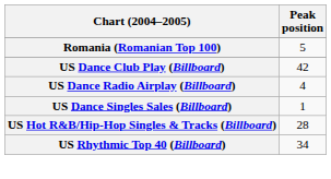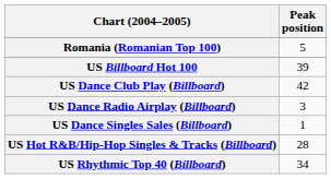+ row: US Billboard Hot 100 | 39
US Dance Radio Airplay (Billboard) | Peak position: 4 -> 3
